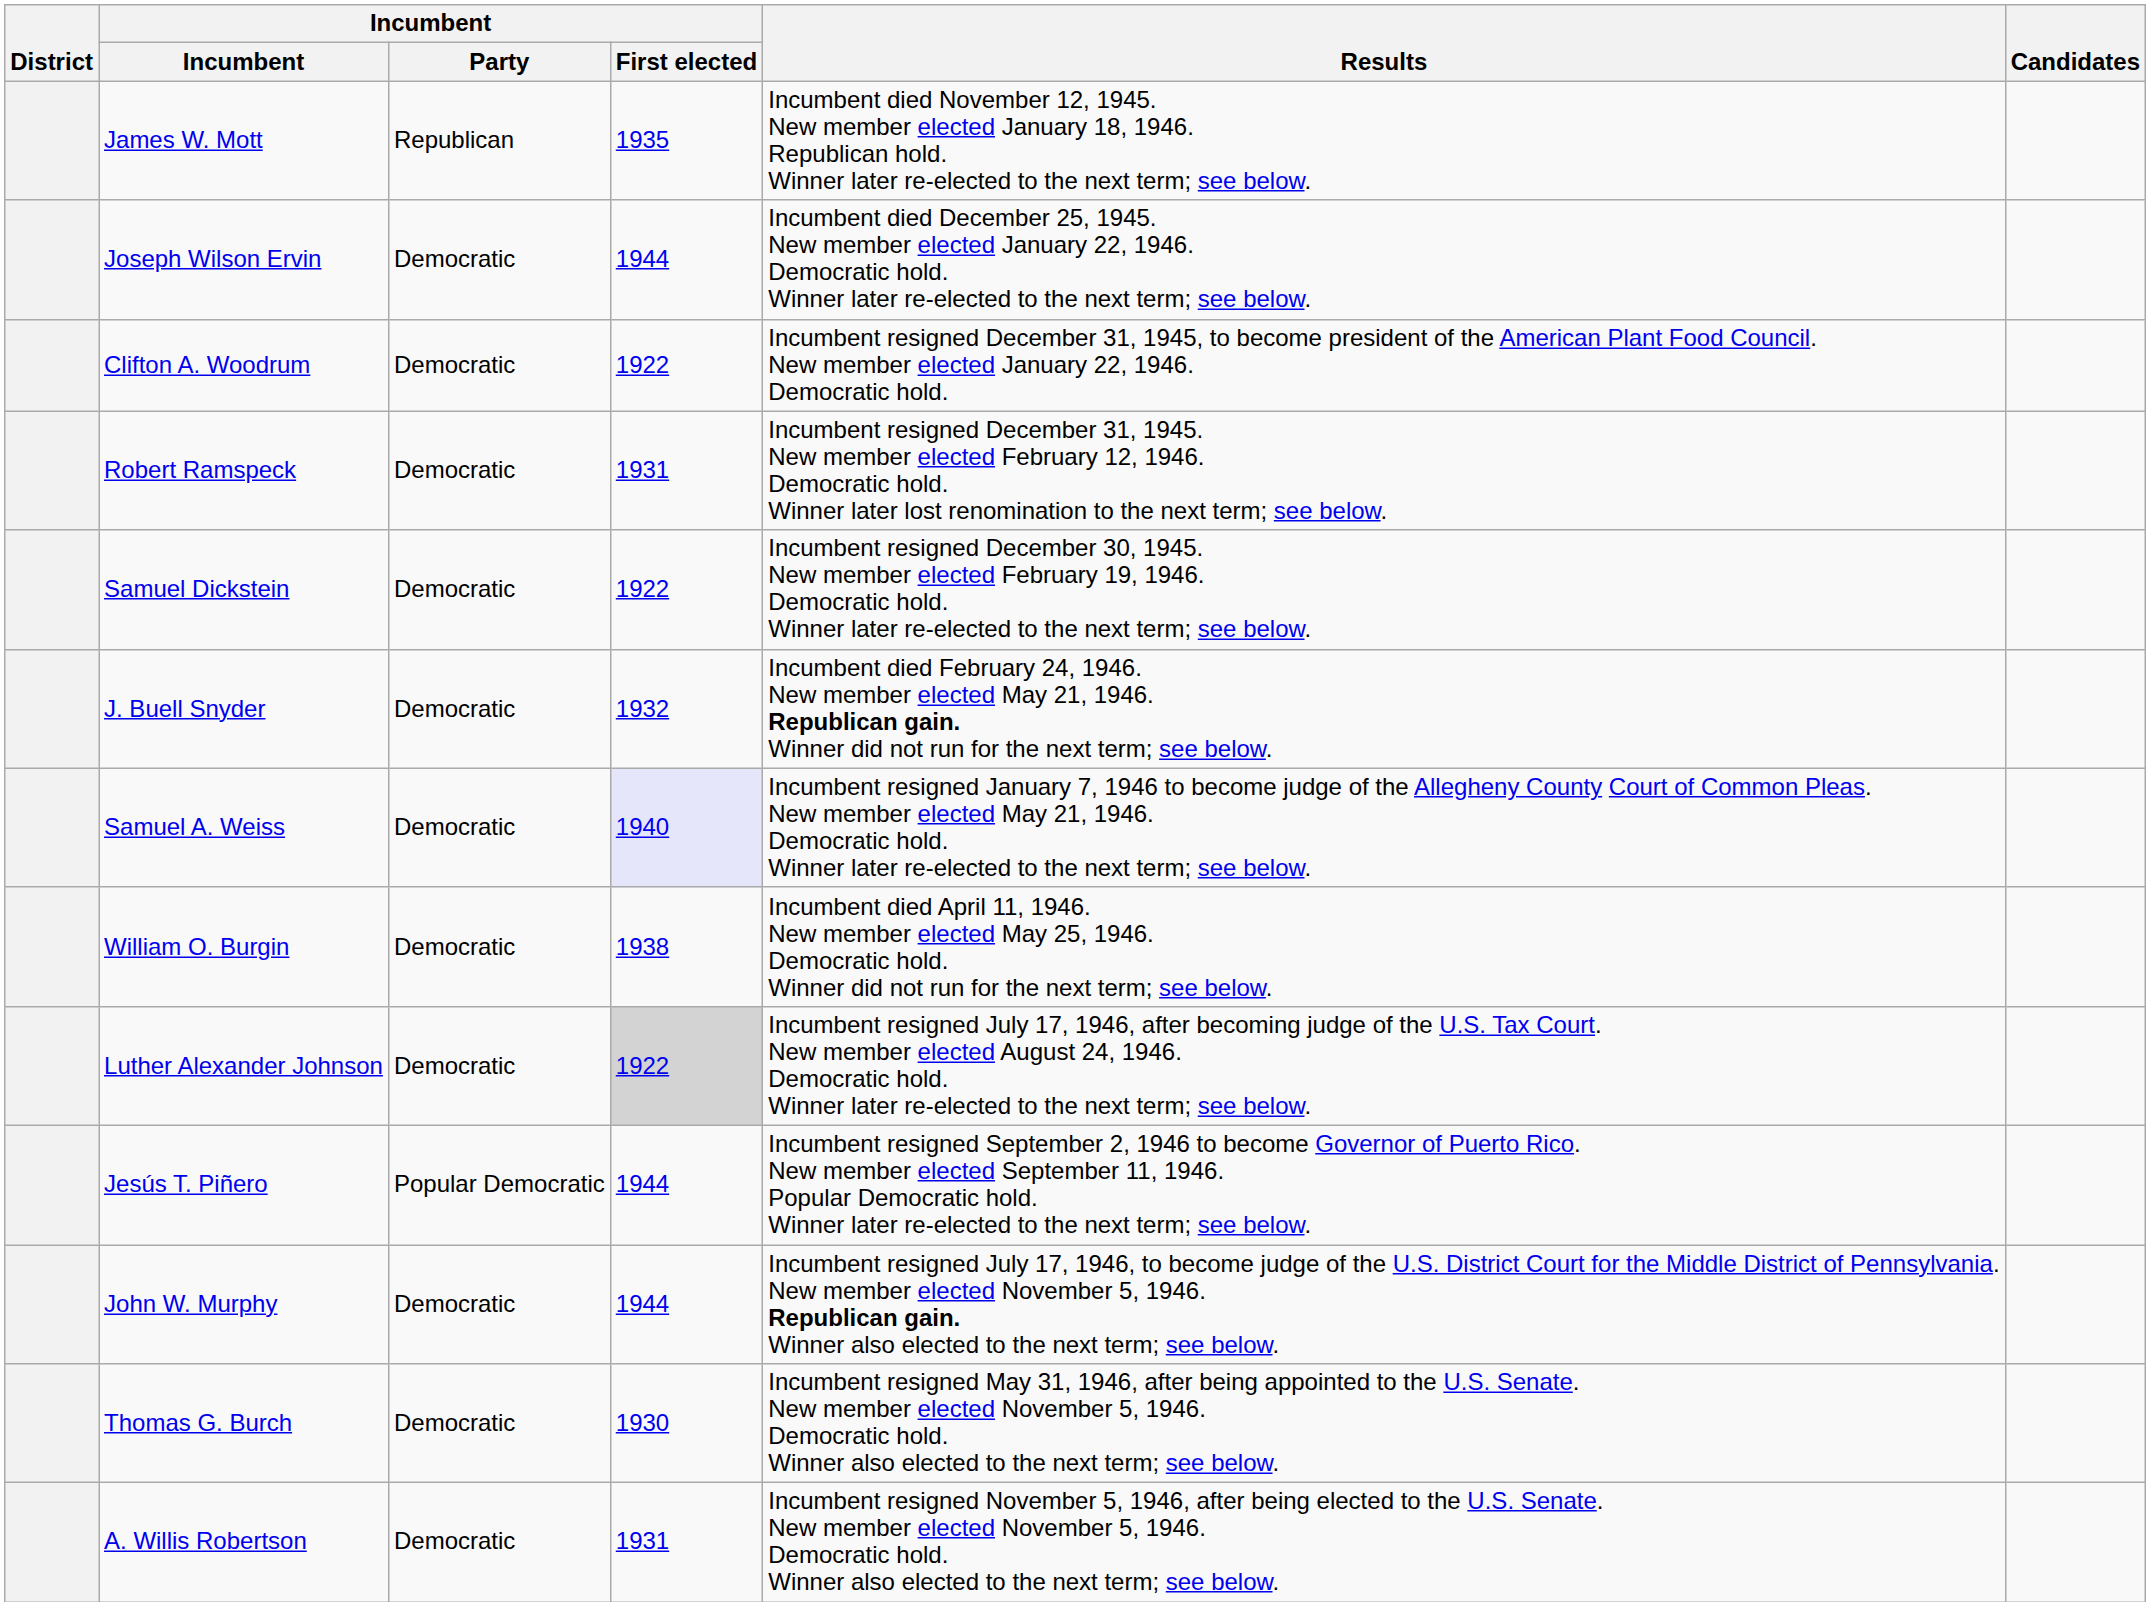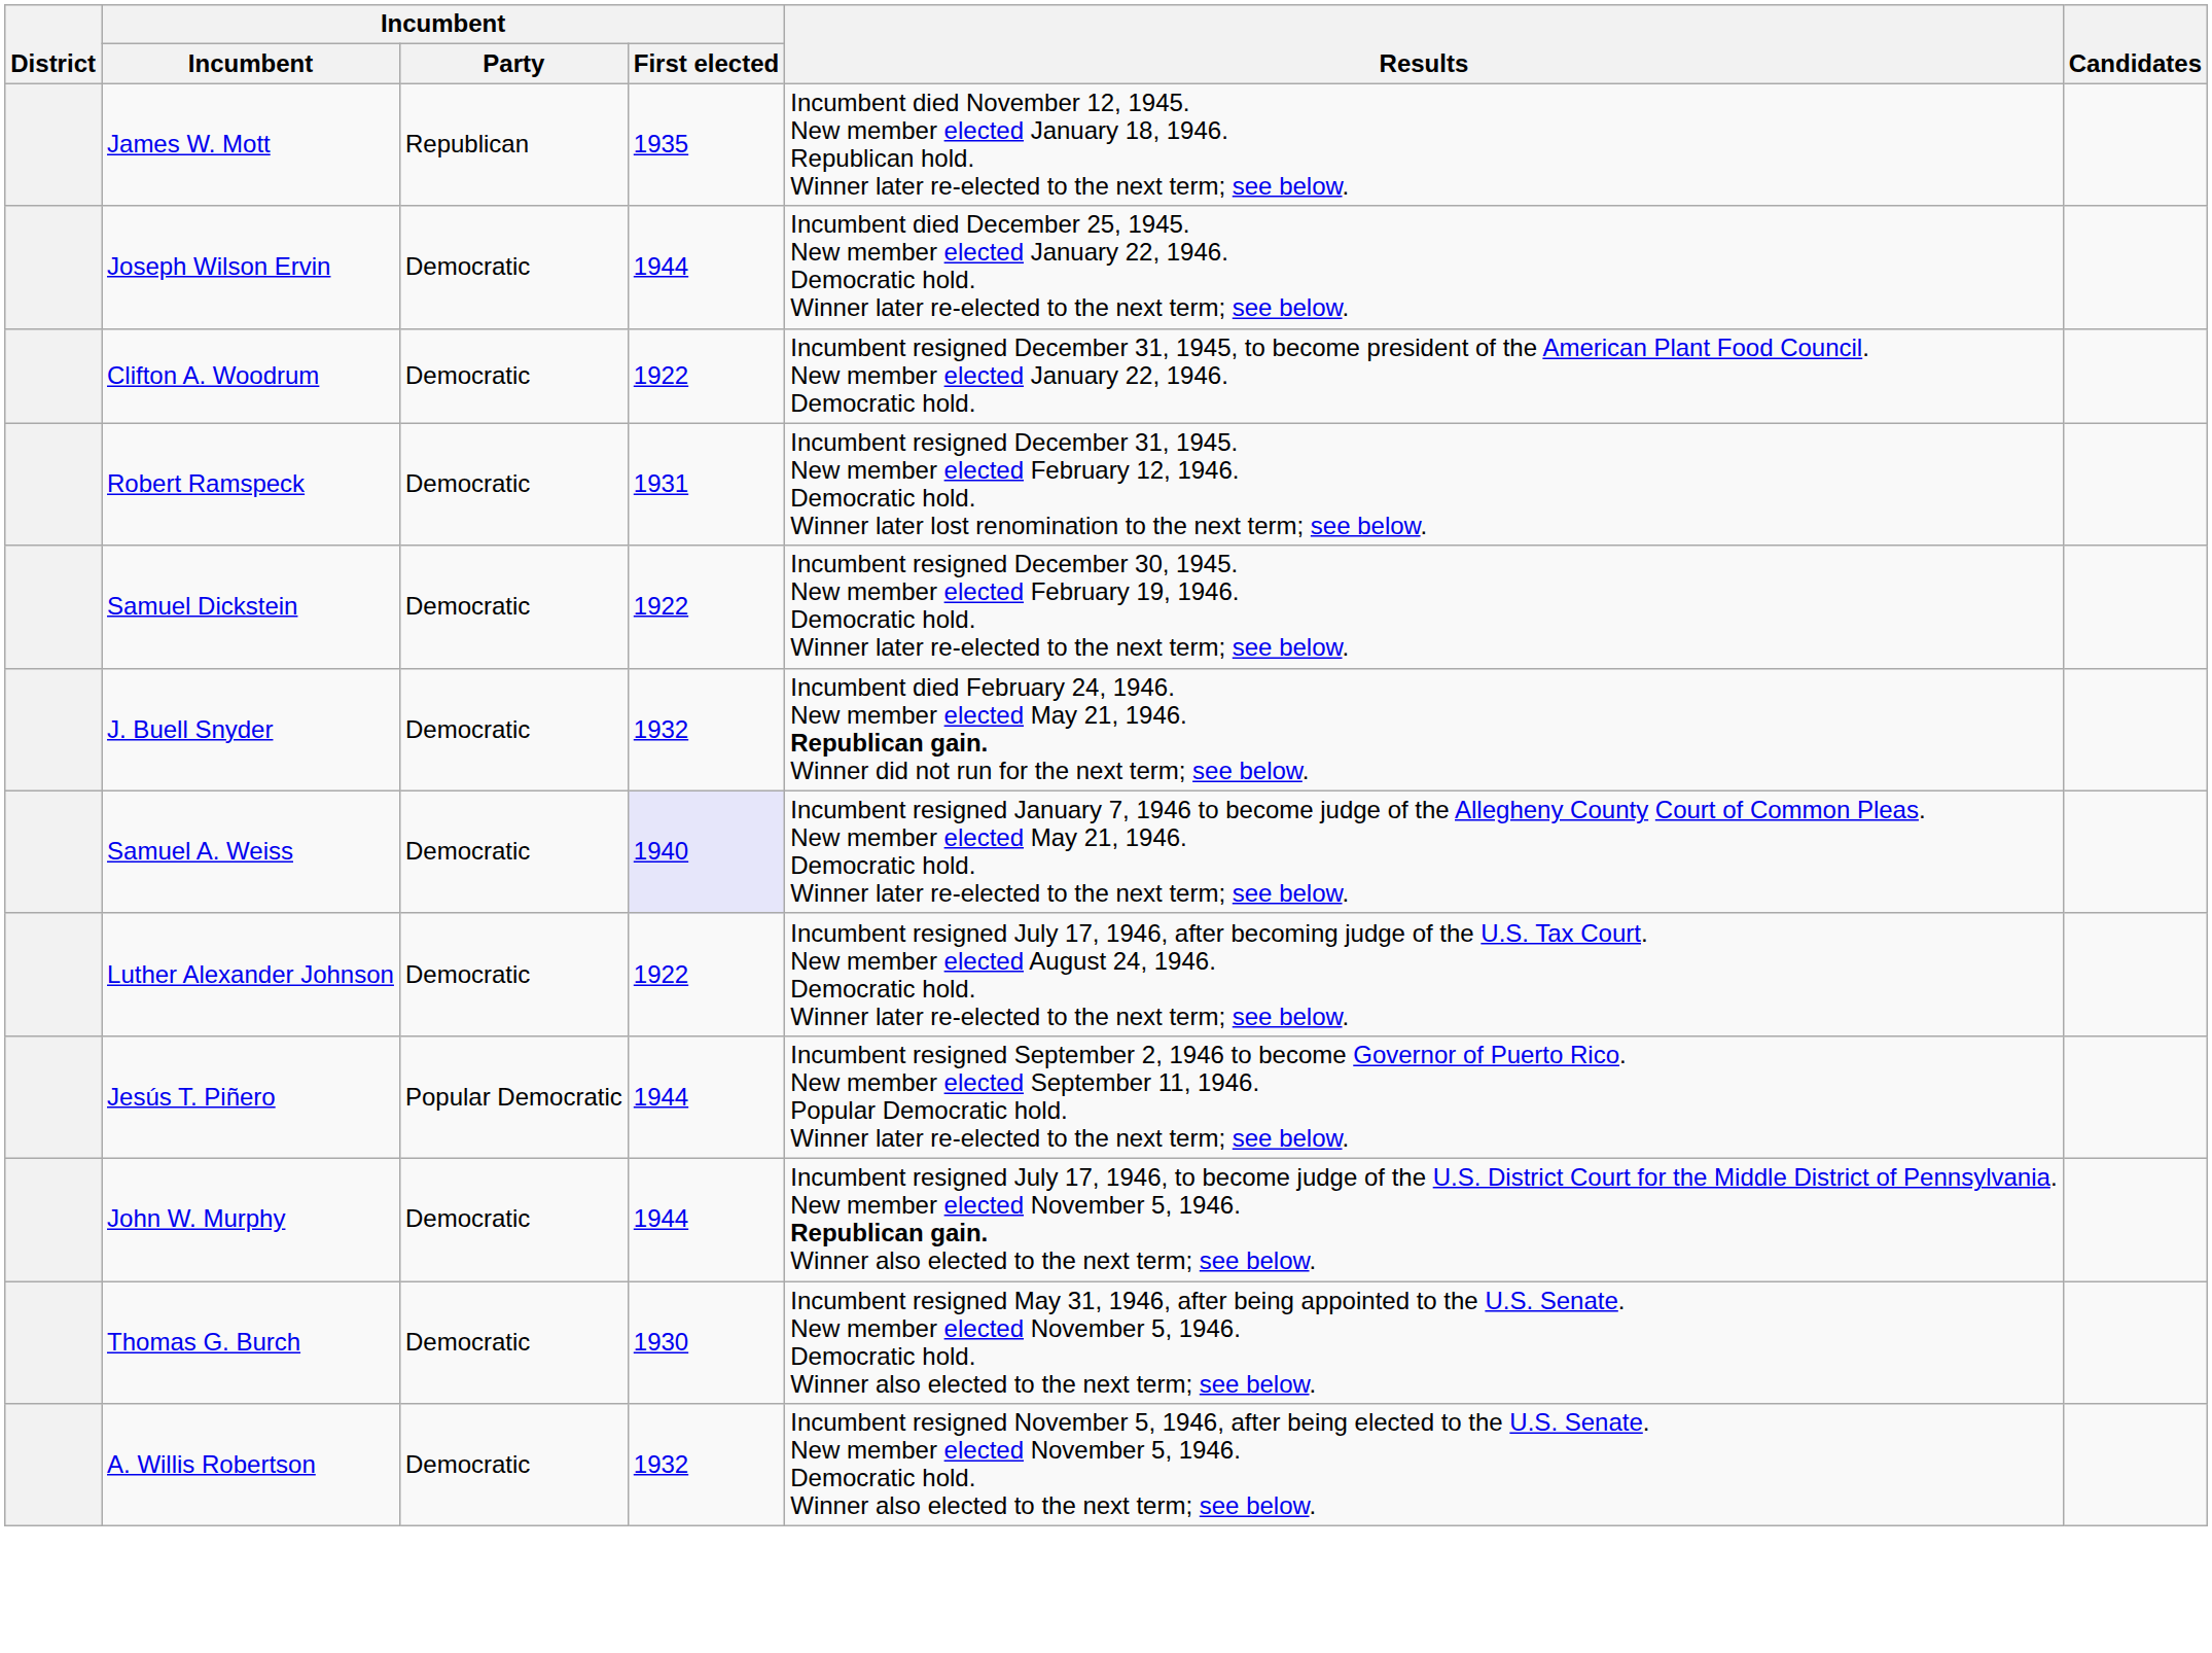- row: William O. Burgin | Democratic | 1938 | Incumbent died April 11, 1946. New member elected May 25, 1946. Democratic hold. Winner did not run for the next term; see below.
Luther Alexander Johnson | Incumbent / First elected: lightgrey background -> no background
A. Willis Robertson | Incumbent / First elected: 1931 -> 1932
